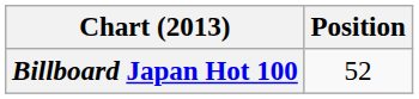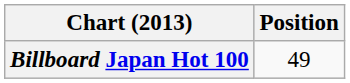Billboard Japan Hot 100 | Position: 52 -> 49
